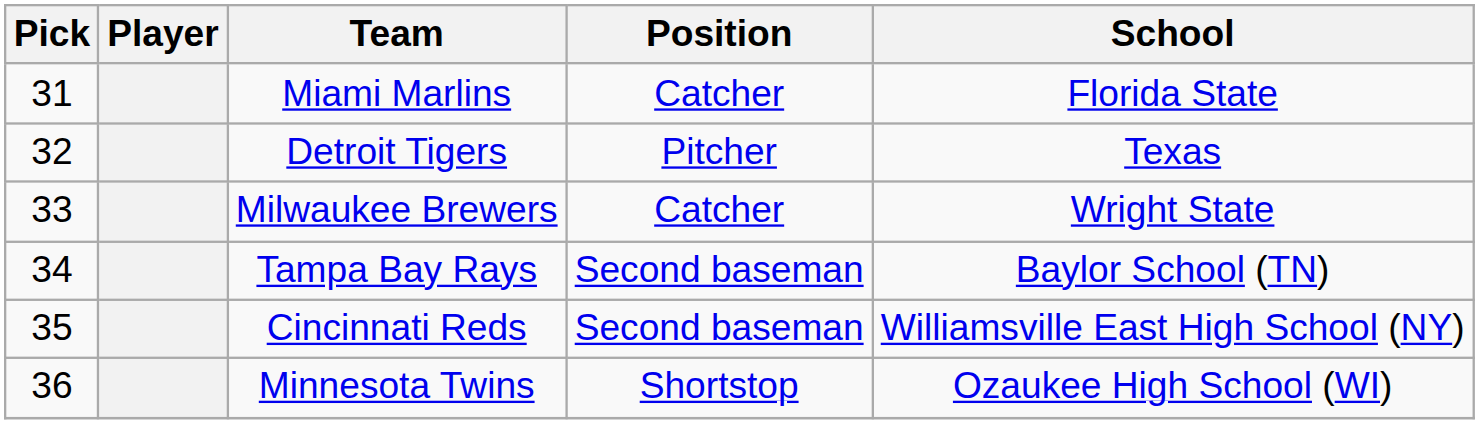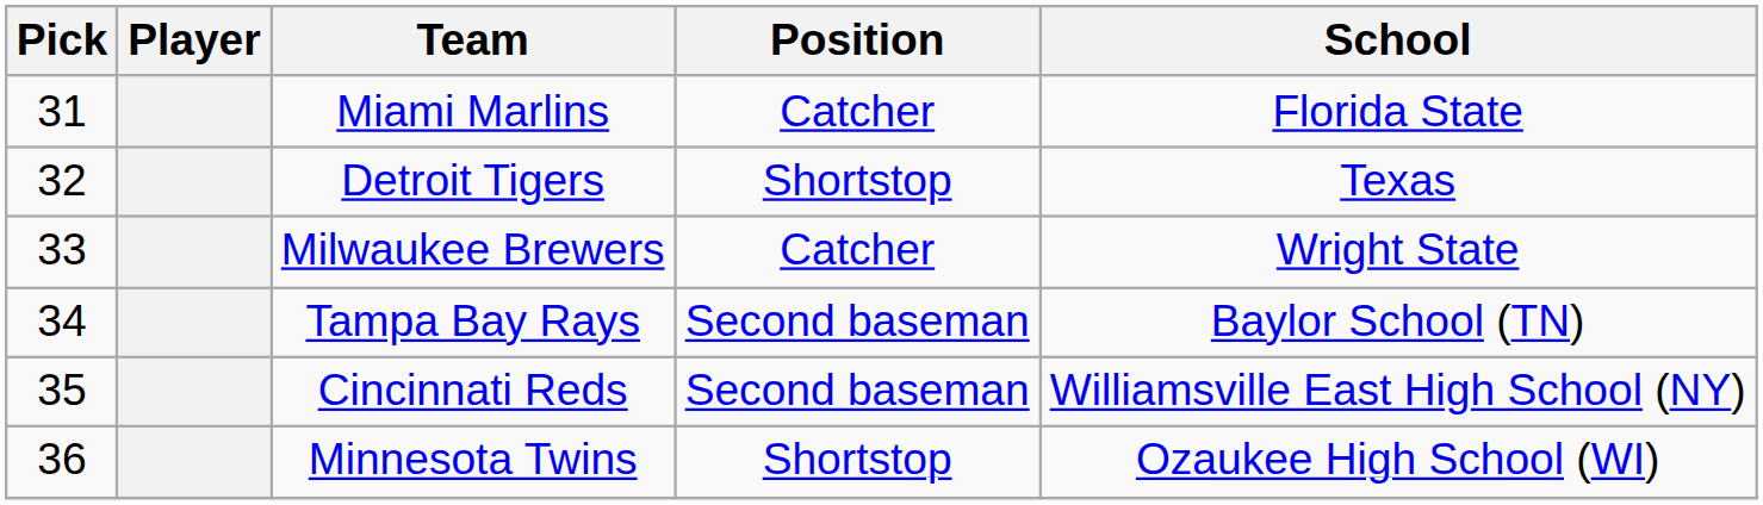Detroit Tigers | Position: Pitcher -> Shortstop
